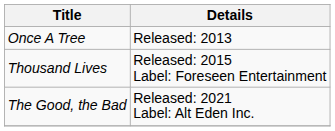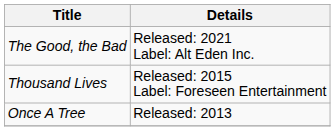rows swapped: Once A Tree <-> The Good, the Bad
